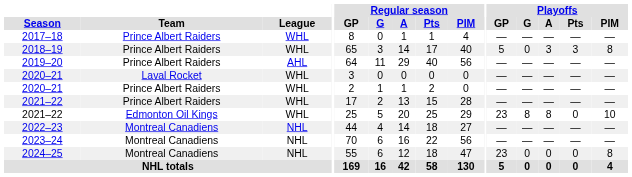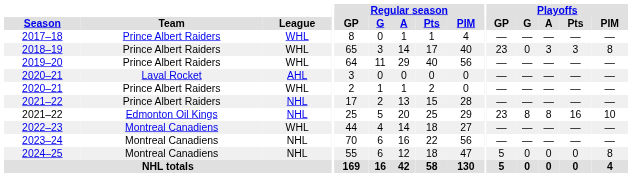2018–19 | Playoffs / GP: 5 -> 23
2019–20 | League: AHL -> WHL
2020–21 / Laval Rocket | League: WHL -> AHL
2021–22 / Prince Albert Raiders | League: WHL -> NHL
2021–22 / Edmonton Oil Kings | League: WHL -> NHL
2021–22 / Edmonton Oil Kings | Playoffs / Pts: 0 -> 16
2022–23 | League: NHL -> WHL
2024–25 | Playoffs / GP: 23 -> 5
